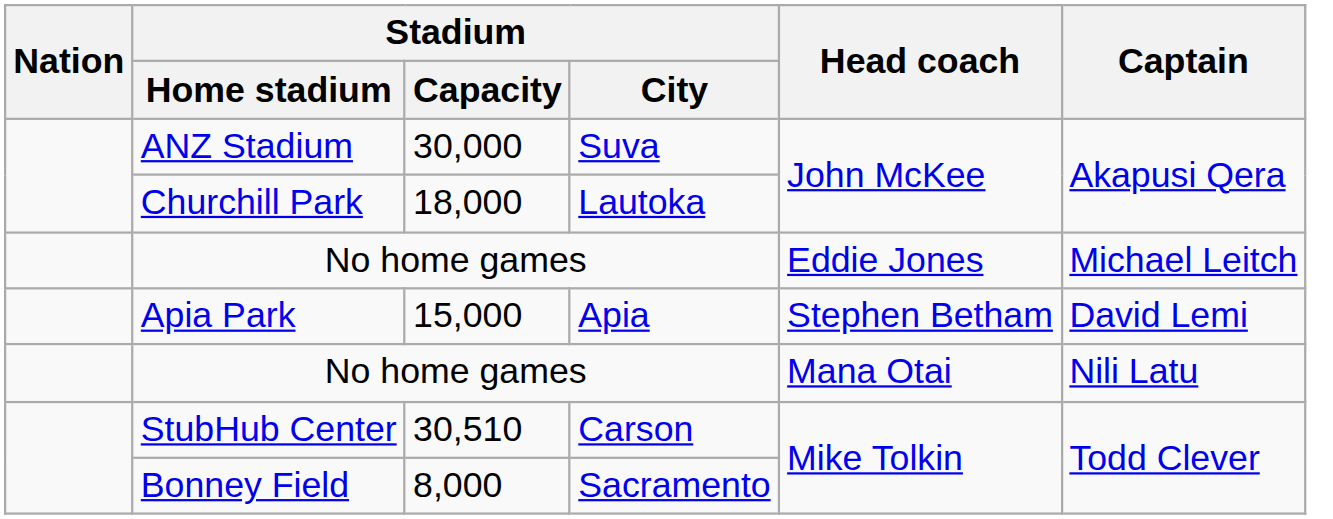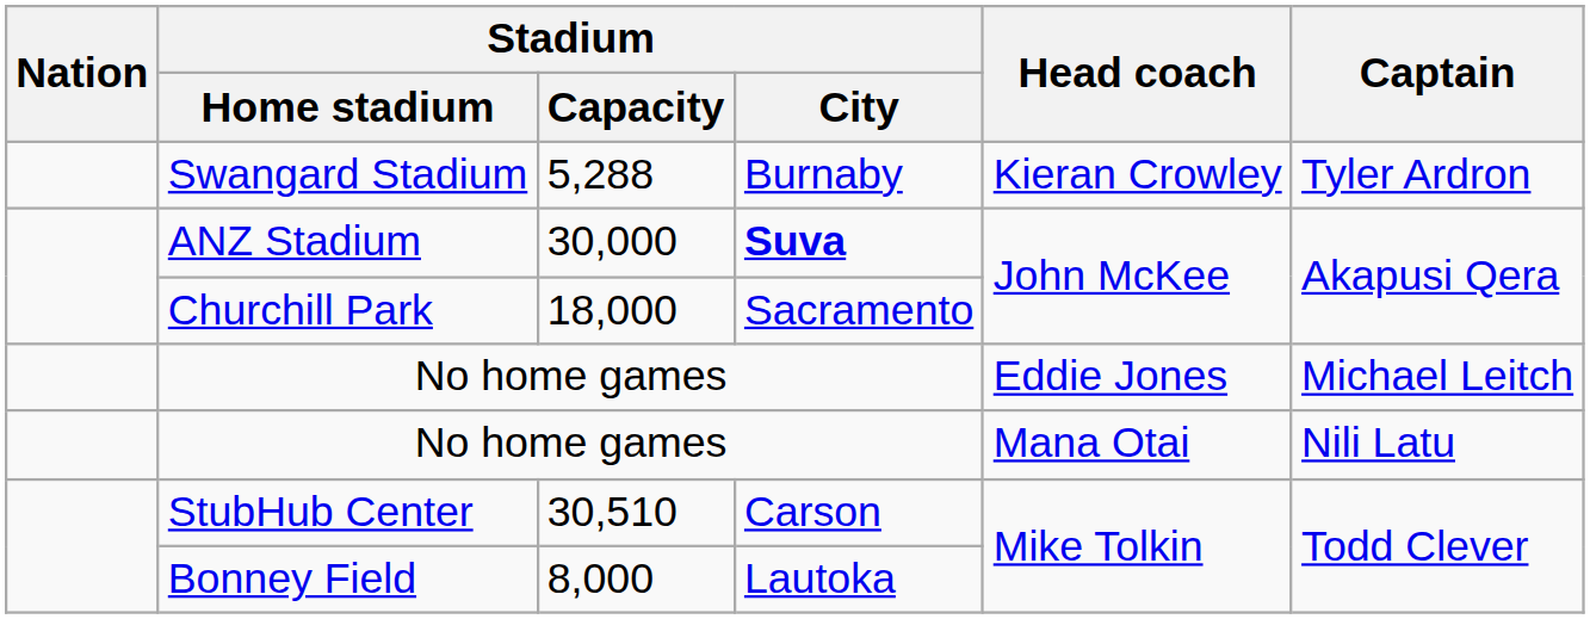+ row: Swangard Stadium | 5,288 | Burnaby | Kieran Crowley | Tyler Ardron
ANZ Stadium | Stadium / City: normal -> bold
Churchill Park | Stadium / City: Lautoka -> Sacramento
- row: Apia Park | 15,000 | Apia | Stephen Betham | David Lemi
Bonney Field | Stadium / City: Sacramento -> Lautoka
